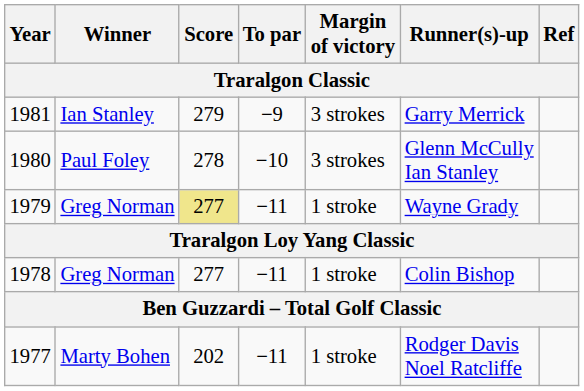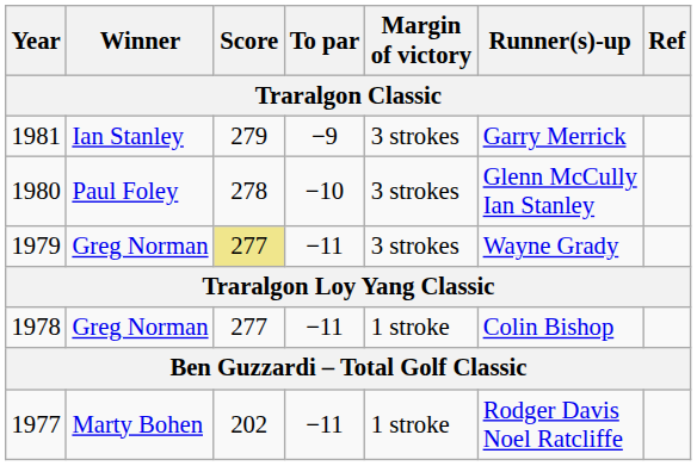1979 | Margin of victory: 1 stroke -> 3 strokes
